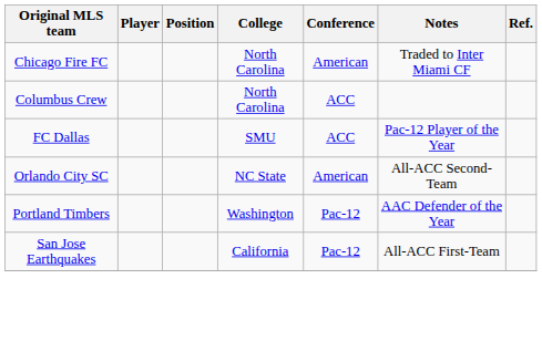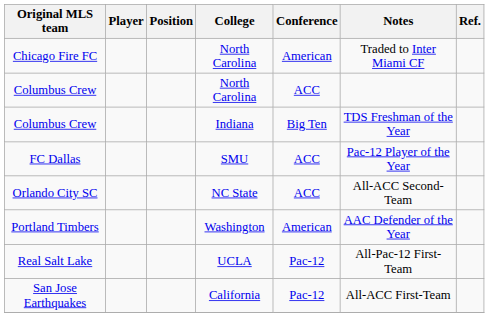+ row: Columbus Crew | Indiana | Big Ten | TDS Freshman of the Year
Orlando City SC | Conference: American -> ACC
Portland Timbers | Conference: Pac-12 -> American
+ row: Real Salt Lake | UCLA | Pac-12 | All-Pac-12 First-Team
